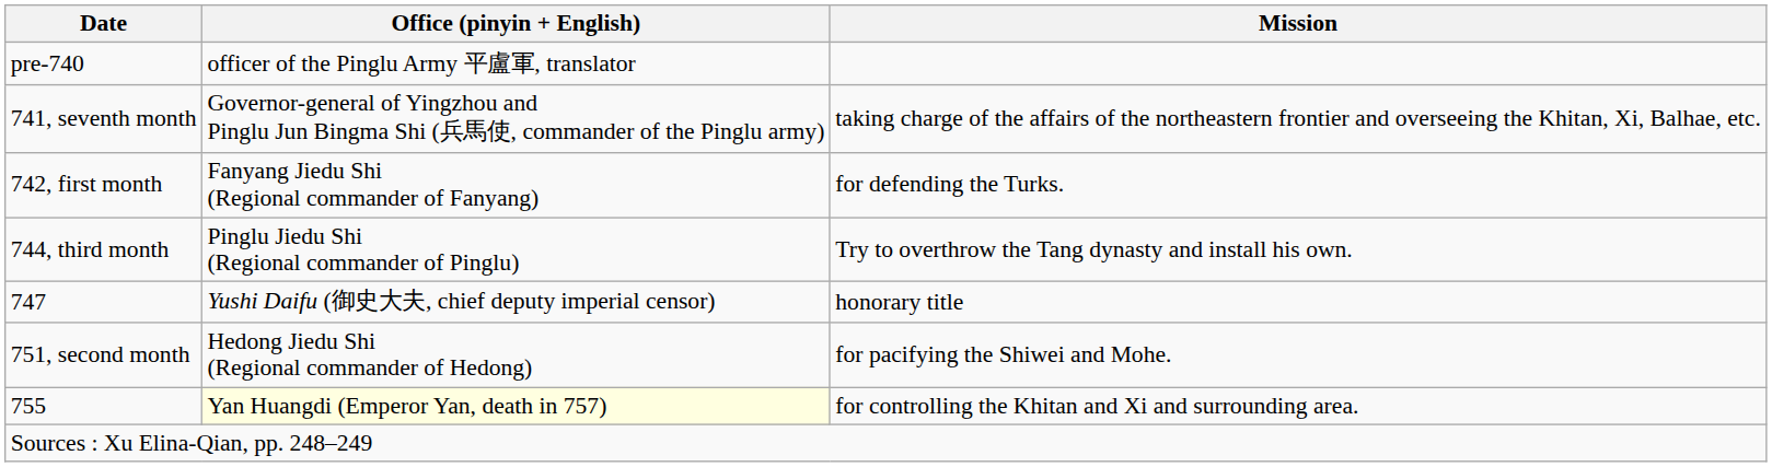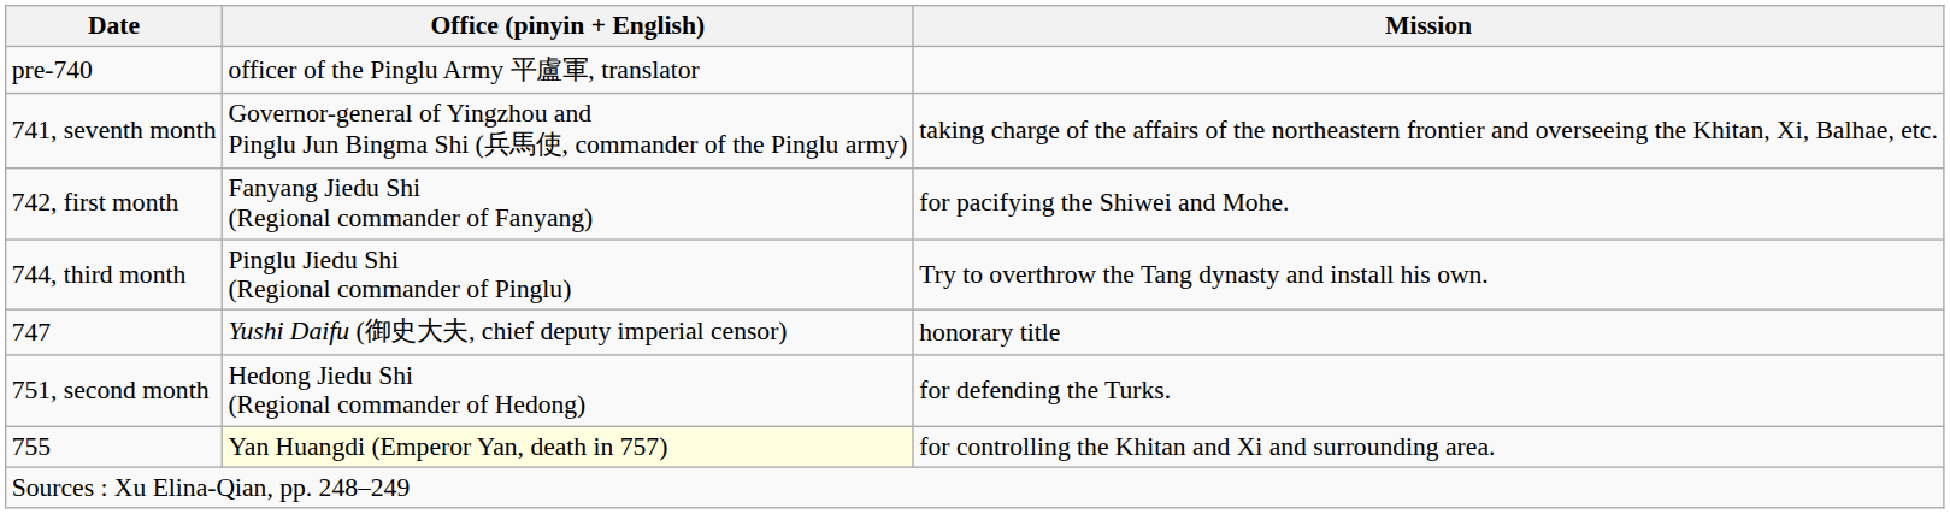742, first month | Mission: for defending the Turks. -> for pacifying the Shiwei and Mohe.
751, second month | Mission: for pacifying the Shiwei and Mohe. -> for defending the Turks.
